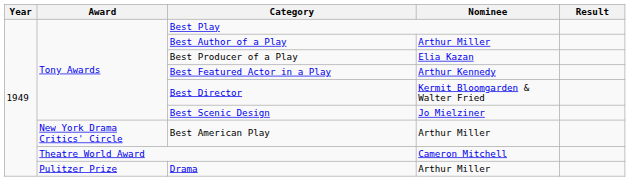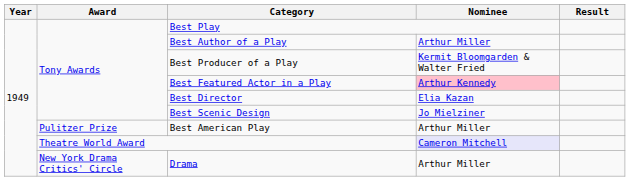Best Producer of a Play | Nominee: Elia Kazan -> Kermit Bloomgarden & Walter Fried
Best Featured Actor in a Play | Nominee: no background -> pink background
Best Director | Nominee: Kermit Bloomgarden & Walter Fried -> Elia Kazan
Best American Play | Award: New York Drama Critics' Circle -> Pulitzer Prize
Theatre World Award | Nominee: no background -> lavender background
Drama | Award: Pulitzer Prize -> New York Drama Critics' Circle
